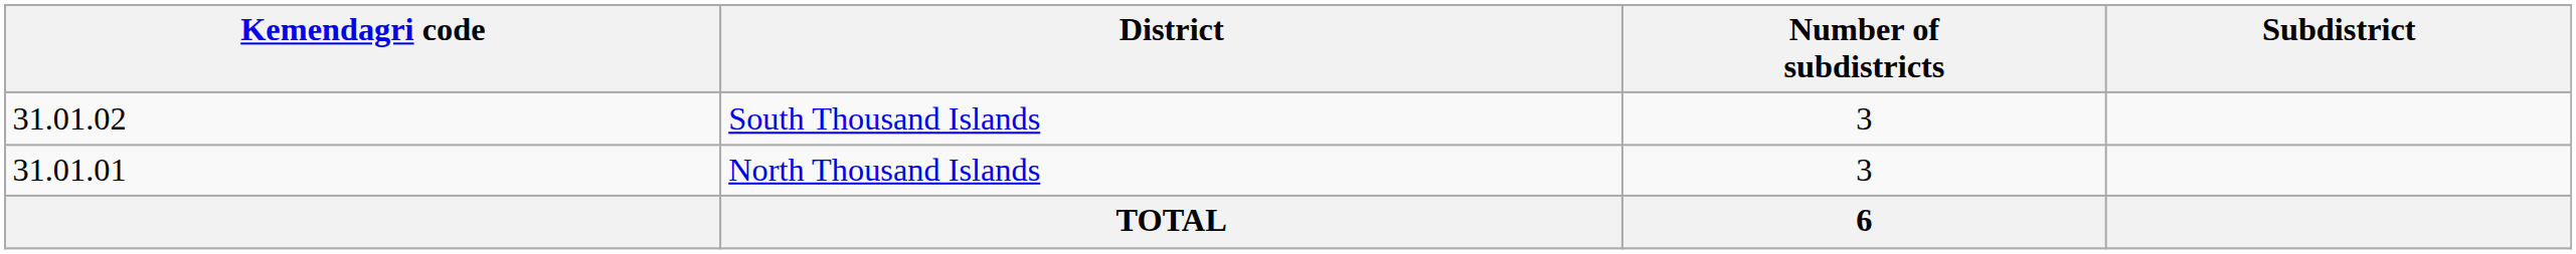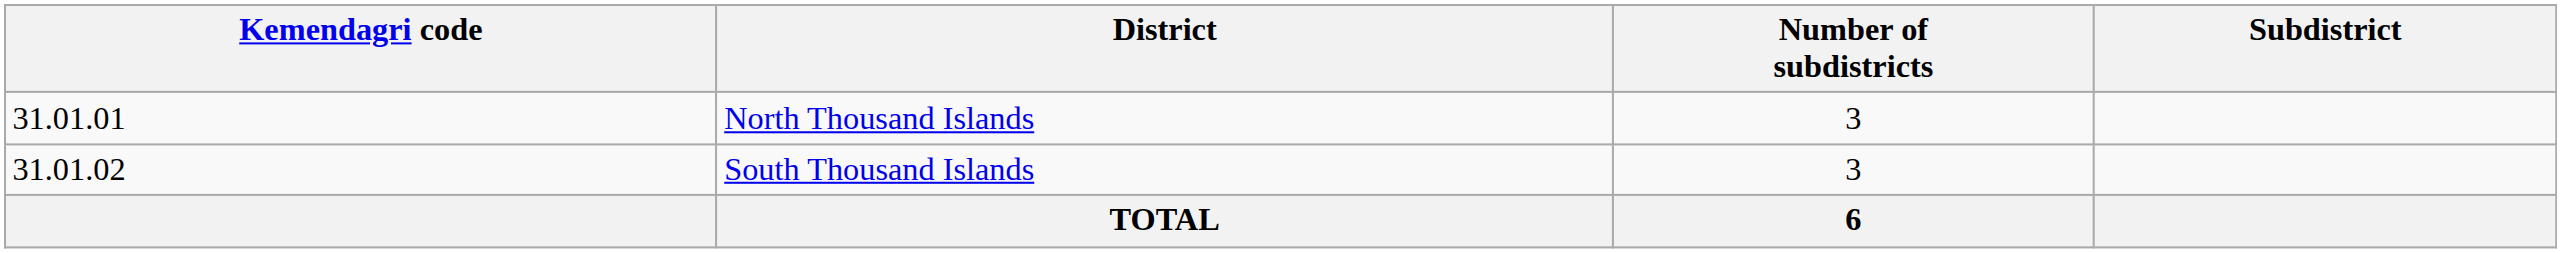rows swapped: North Thousand Islands <-> South Thousand Islands
